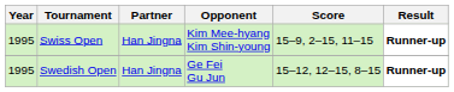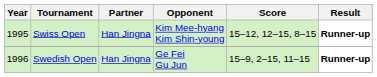Swiss Open | Score: 15–9, 2–15, 11–15 -> 15–12, 12–15, 8–15
Swedish Open | Year: 1995 -> 1996
Swedish Open | Score: 15–12, 12–15, 8–15 -> 15–9, 2–15, 11–15
